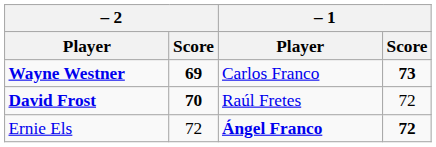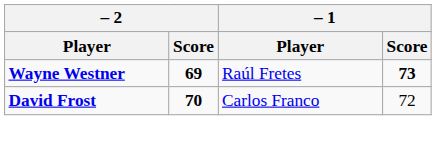Wayne Westner | – 1 / Player: Carlos Franco -> Raúl Fretes
David Frost | – 1 / Player: Raúl Fretes -> Carlos Franco
- row: Ernie Els | 72 | Ángel Franco | 72
